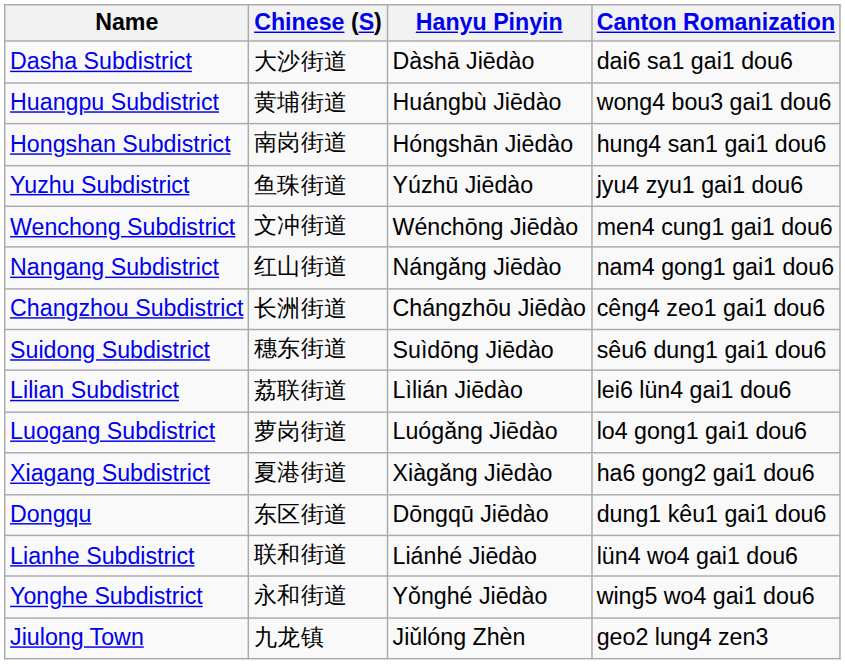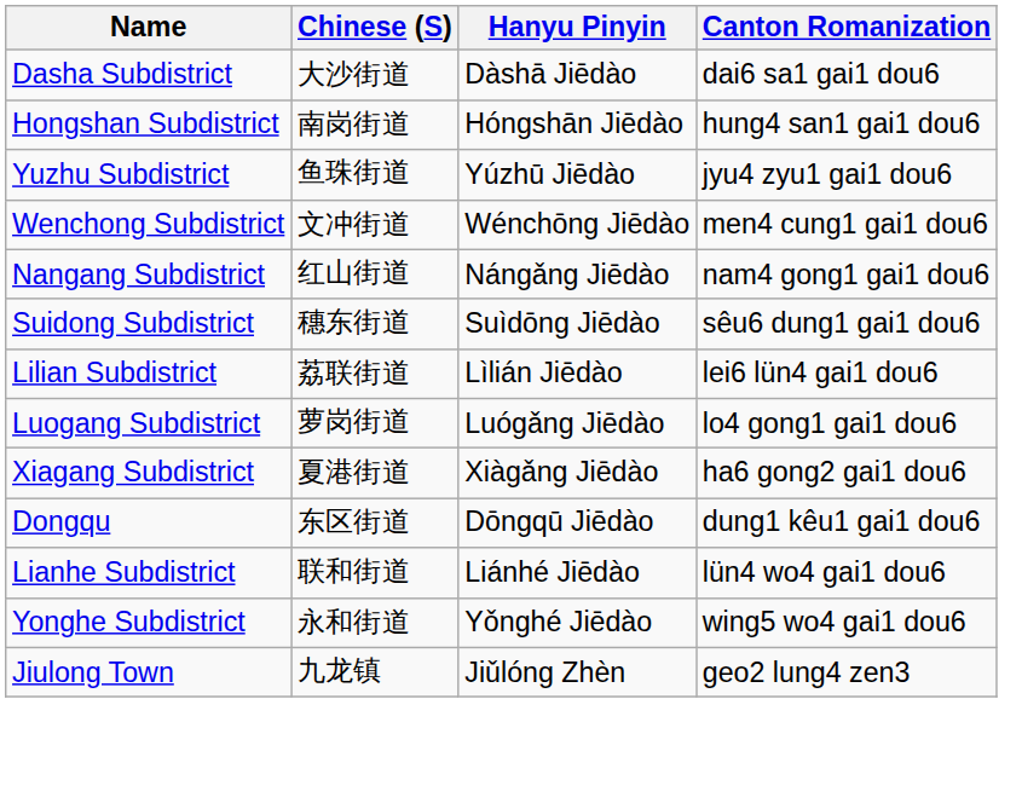- row: Huangpu Subdistrict | 黄埔街道 | Huángbù Jiēdào | wong4 bou3 gai1 dou6
- row: Changzhou Subdistrict | 长洲街道 | Chángzhōu Jiēdào | cêng4 zeo1 gai1 dou6
